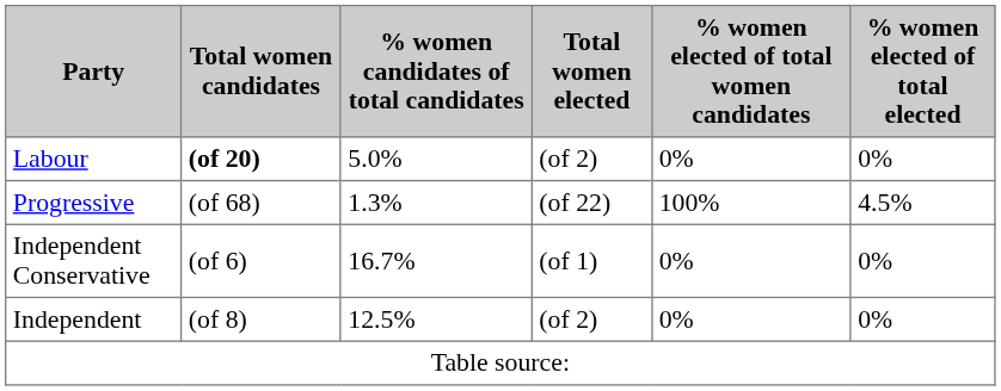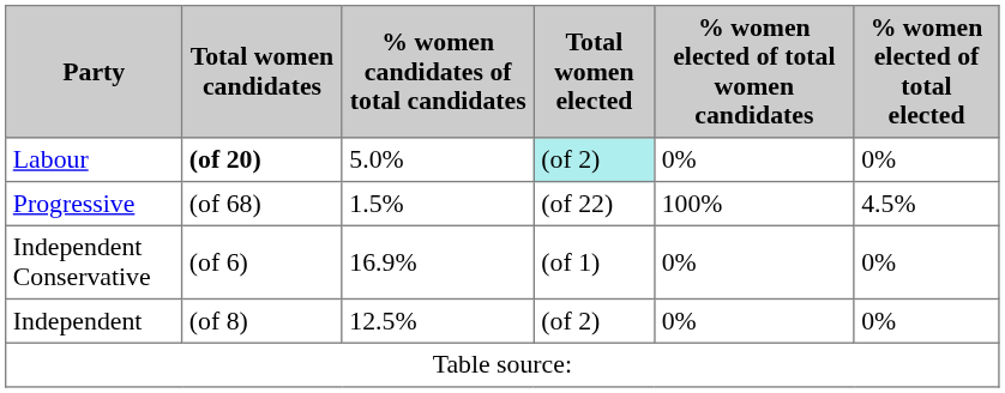Labour | Total women elected: no background -> paleturquoise background
Progressive | % women candidates of total candidates: 1.3% -> 1.5%
Independent Conservative | % women candidates of total candidates: 16.7% -> 16.9%
